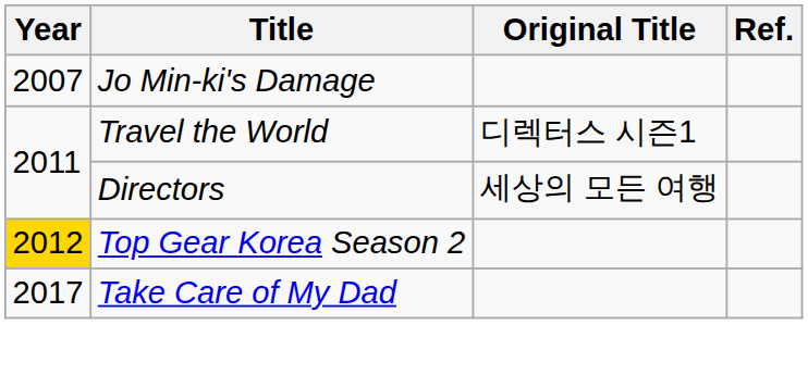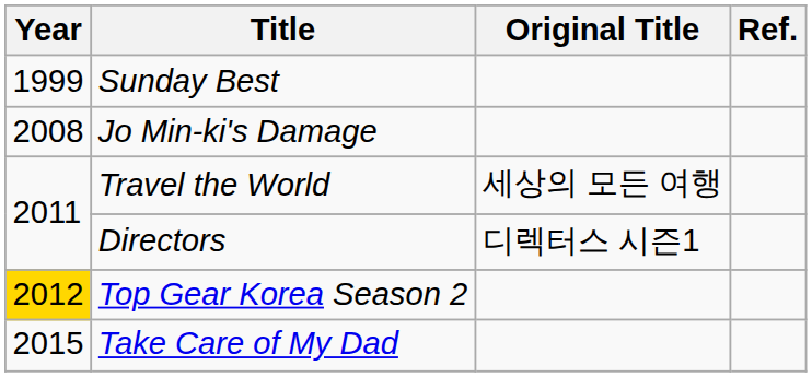+ row: 1999 | Sunday Best
Jo Min-ki's Damage | Year: 2007 -> 2008
Travel the World | Original Title: 디렉터스 시즌1 -> 세상의 모든 여행
Directors | Original Title: 세상의 모든 여행 -> 디렉터스 시즌1
Take Care of My Dad | Year: 2017 -> 2015
